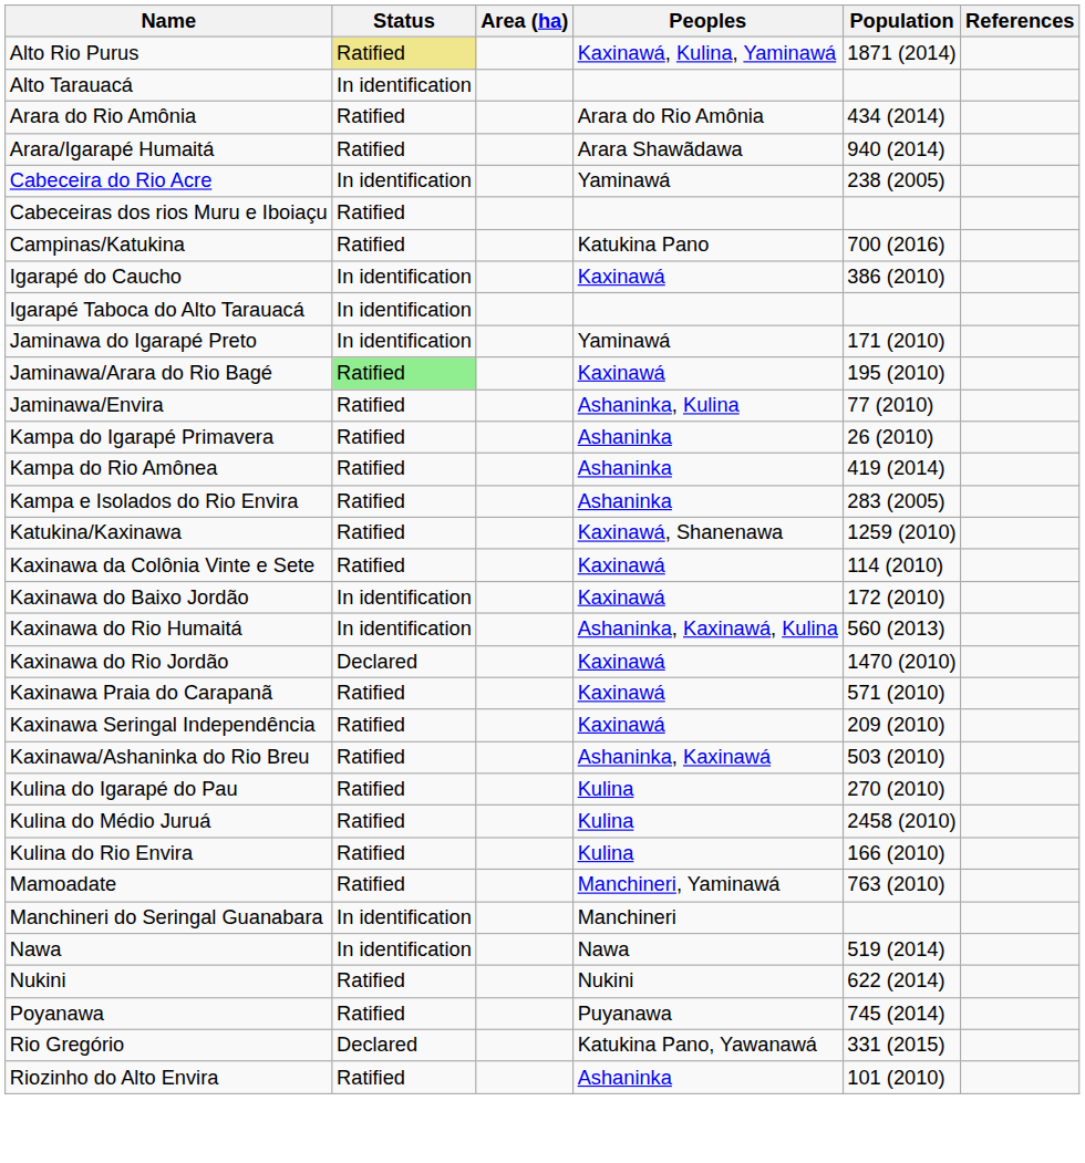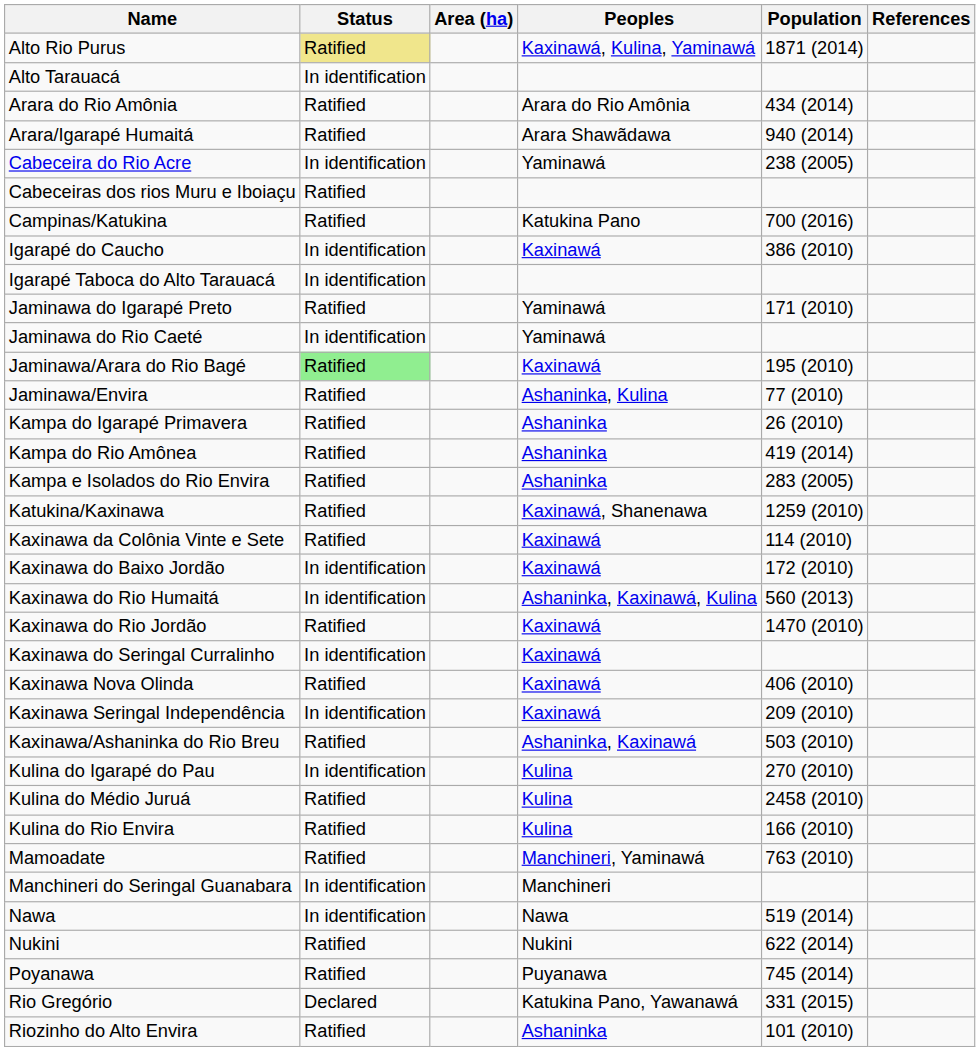Jaminawa do Igarapé Preto | Status: In identification -> Ratified
+ row: Jaminawa do Rio Caeté | In identification | Yaminawá
Kaxinawa do Rio Jordão | Status: Declared -> Ratified
+ row: Kaxinawa do Seringal Curralinho | In identification | Kaxinawá
+ row: Kaxinawa Nova Olinda | Ratified | Kaxinawá | 406 (2010)
- row: Kaxinawa Praia do Carapanã | Ratified | Kaxinawá | 571 (2010)
Kaxinawa Seringal Independência | Status: Ratified -> In identification
Kulina do Igarapé do Pau | Status: Ratified -> In identification
